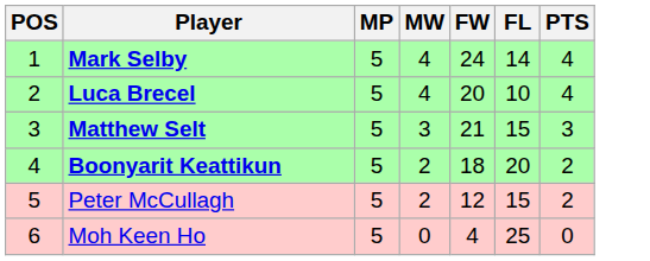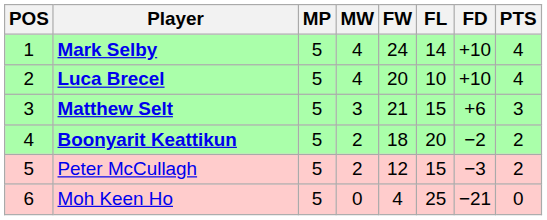+ column: FD | +10 | +10 | +6 | −2 | −3 | −21
